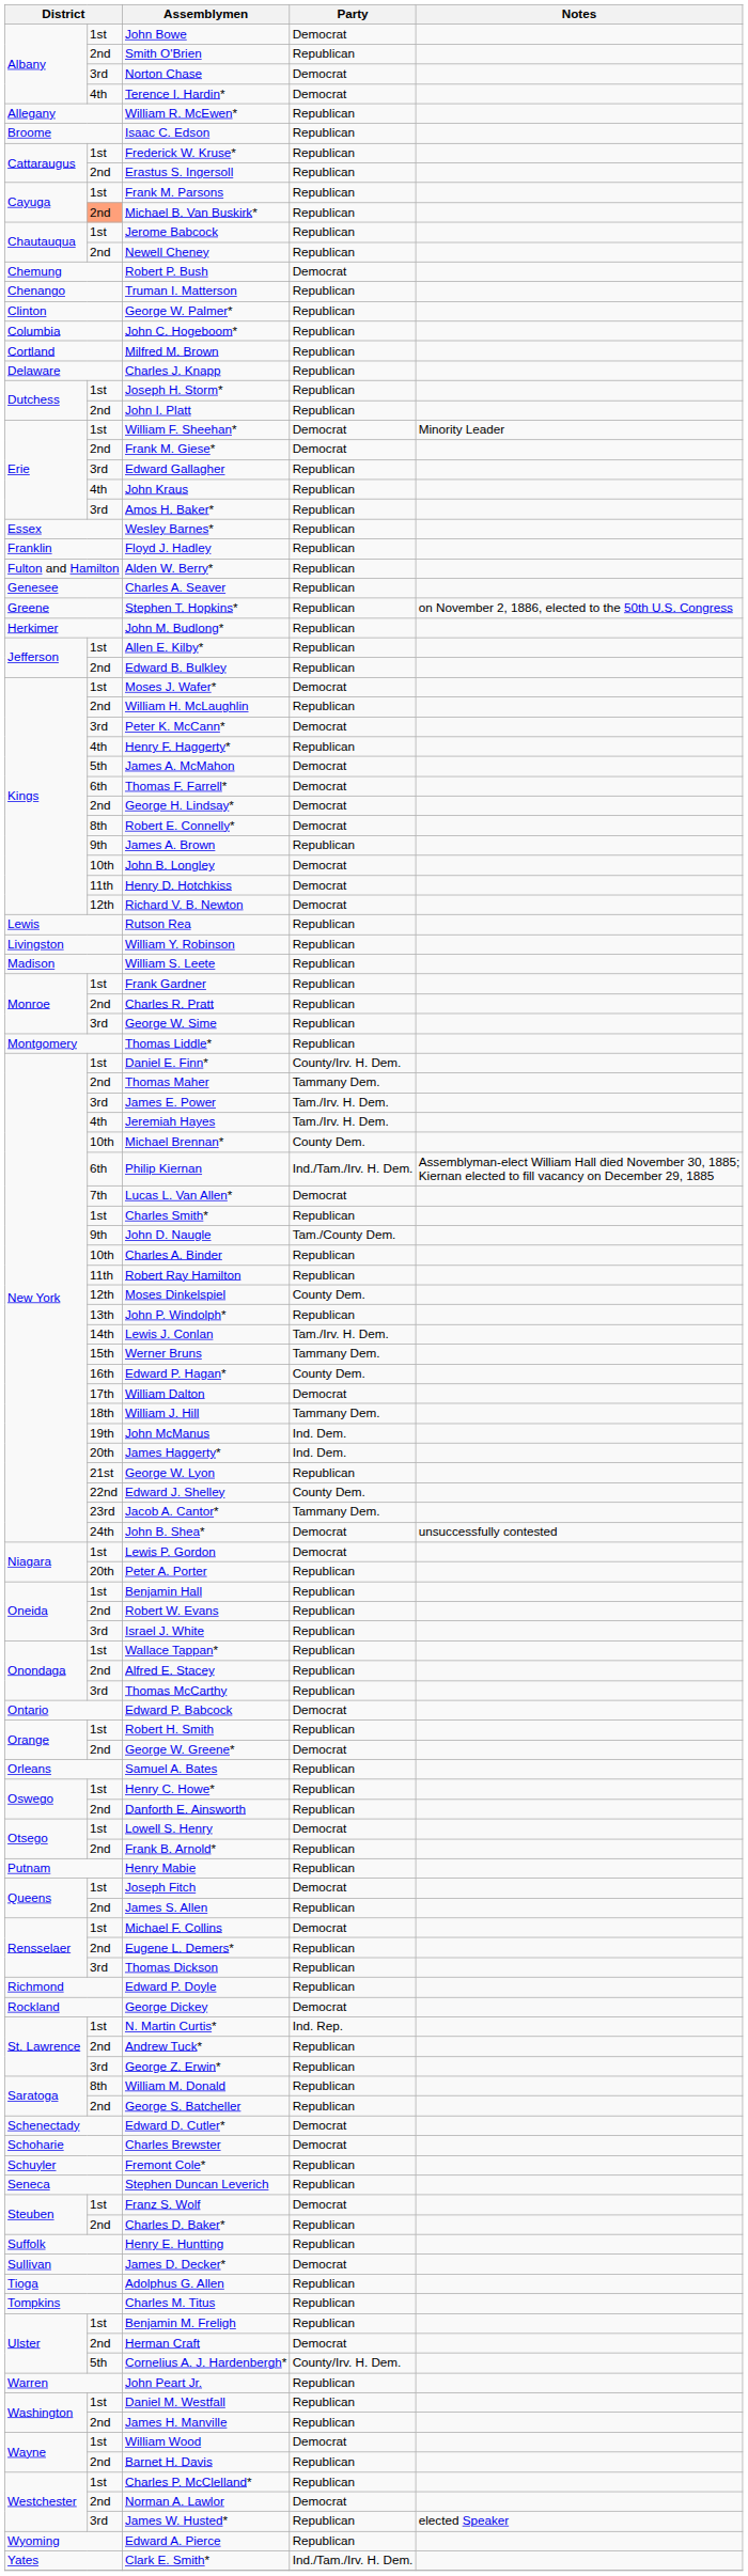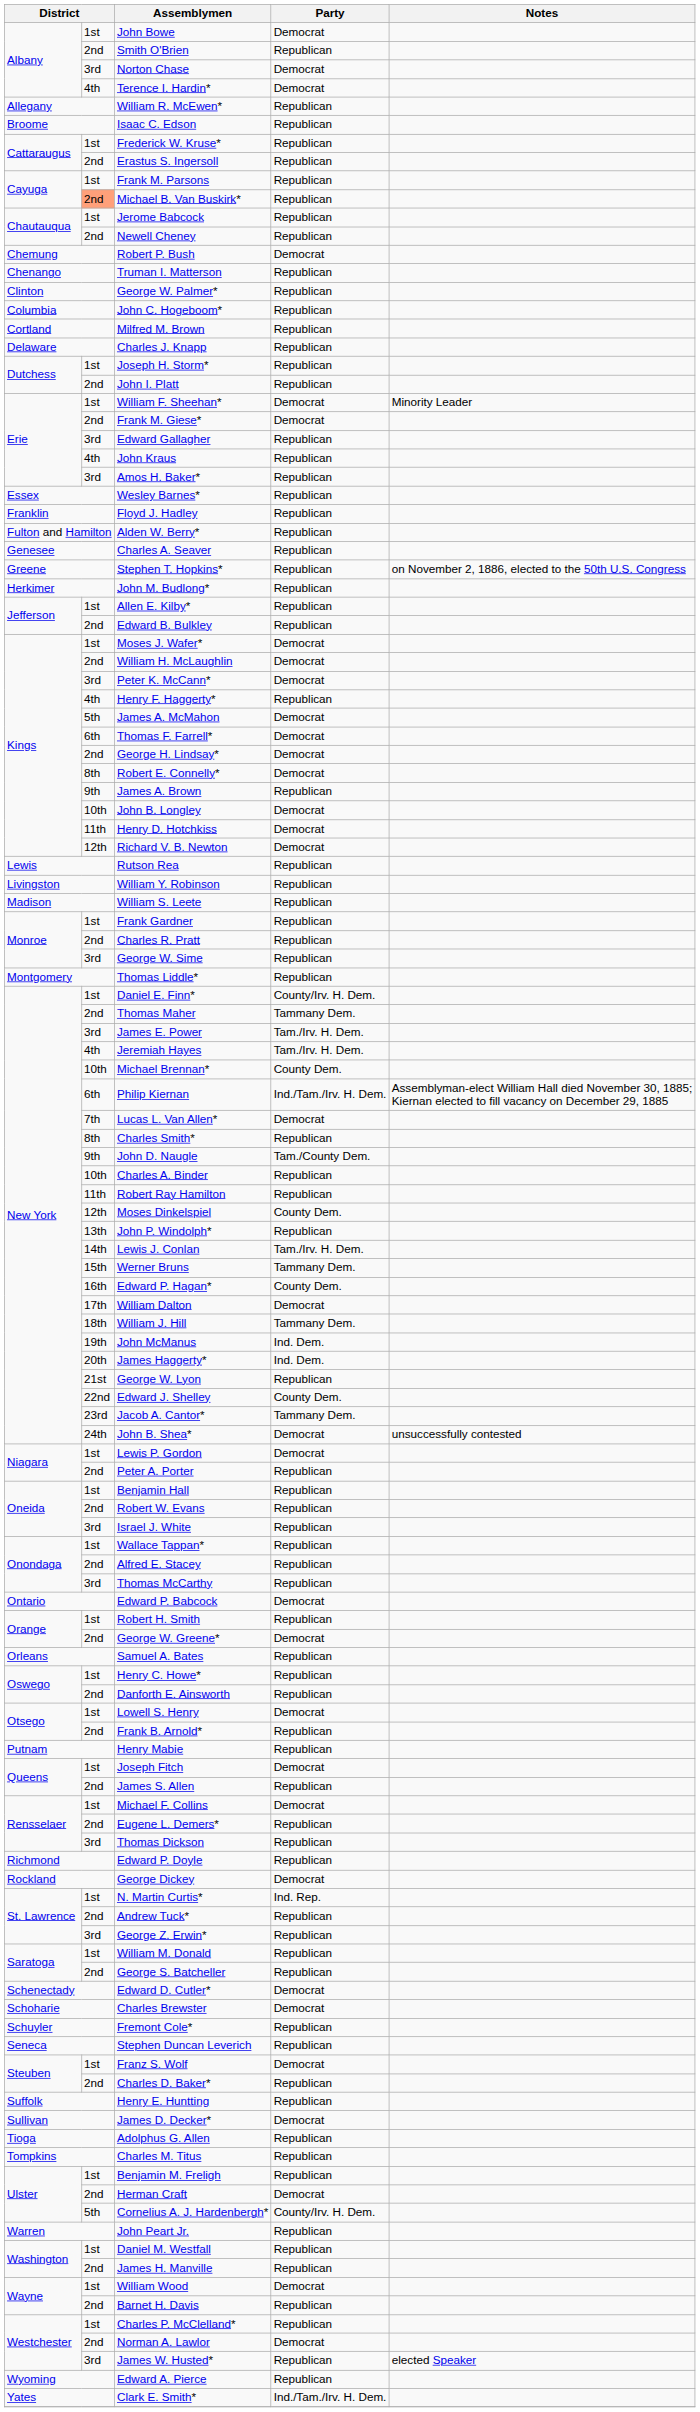William H. McLaughlin | Party: Republican -> Democrat
Charles Smith* | column 2: 1st -> 8th
Peter A. Porter | column 2: 20th -> 2nd
William M. Donald | column 2: 8th -> 1st
